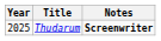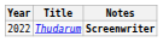Thudarum | Year: 2025 -> 2022
